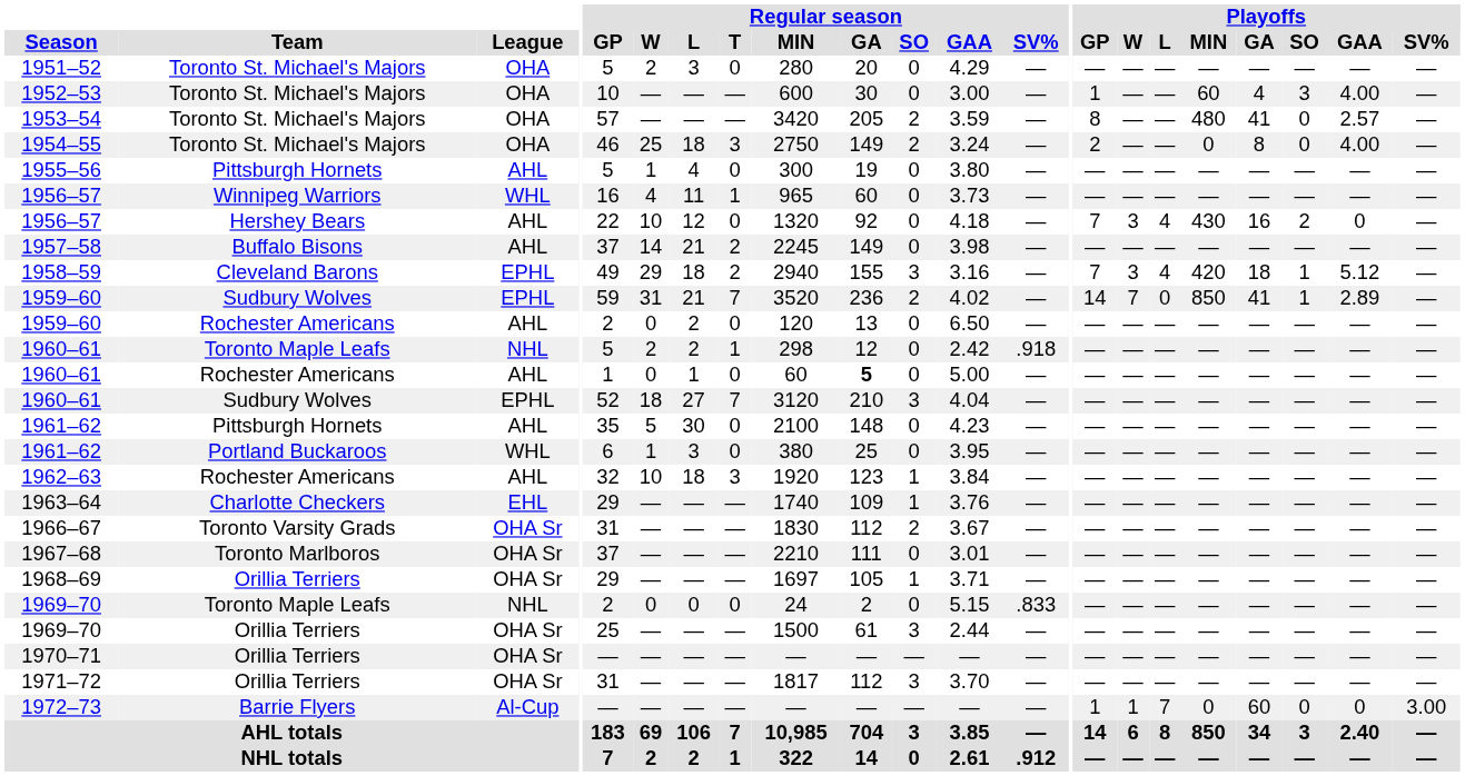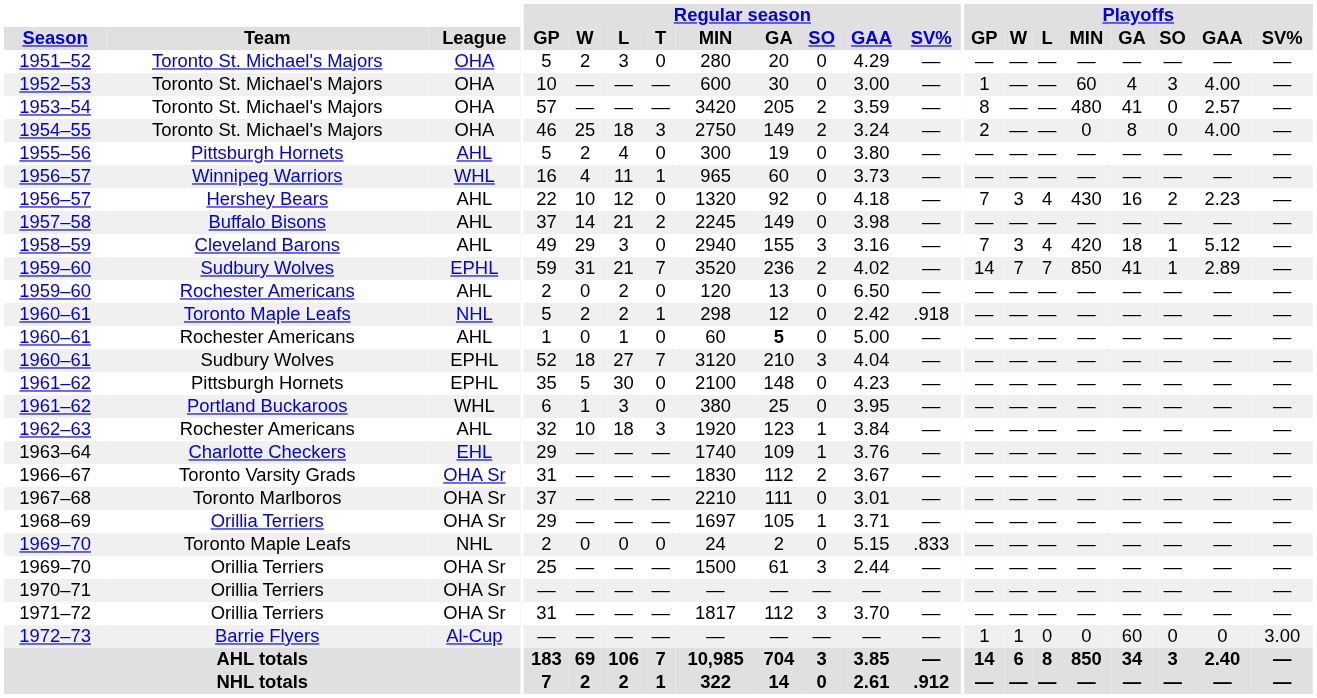1955–56 | Regular season / W: 1 -> 2
1956–57 / Hershey Bears | Playoffs / GAA: 0 -> 2.23
1958–59 | League: EPHL -> AHL
1958–59 | Regular season / L: 18 -> 3
1958–59 | Regular season / T: 2 -> 0
1959–60 / Sudbury Wolves | Playoffs / L: 0 -> 7
1961–62 / Pittsburgh Hornets | League: AHL -> EPHL
1972–73 | Playoffs / L: 7 -> 0
